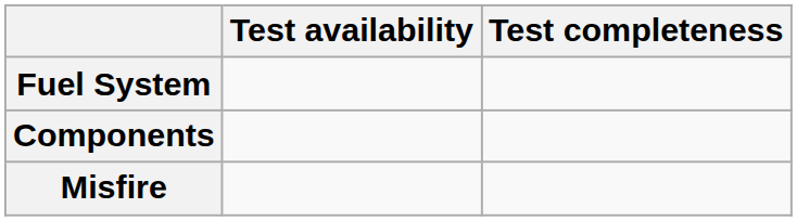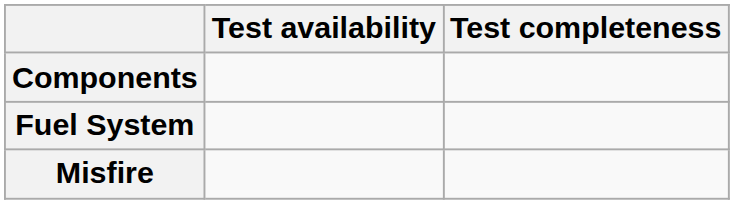rows swapped: Components <-> Fuel System
